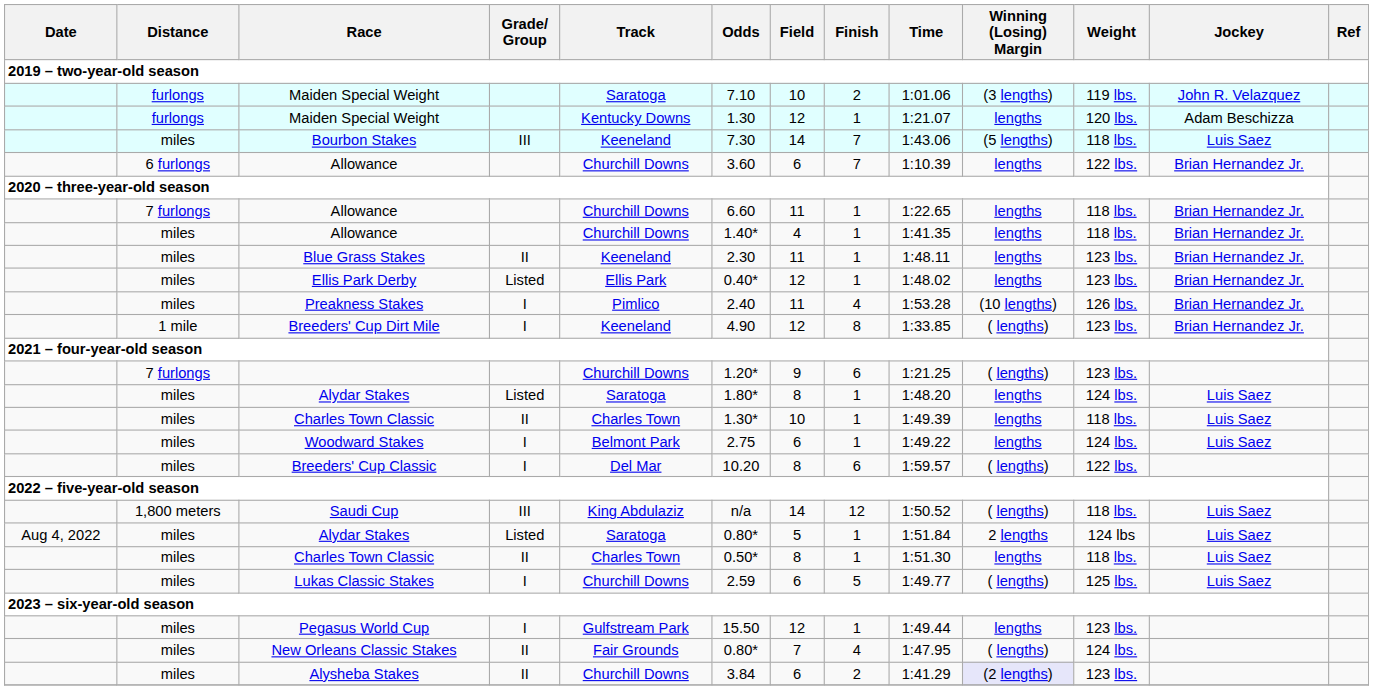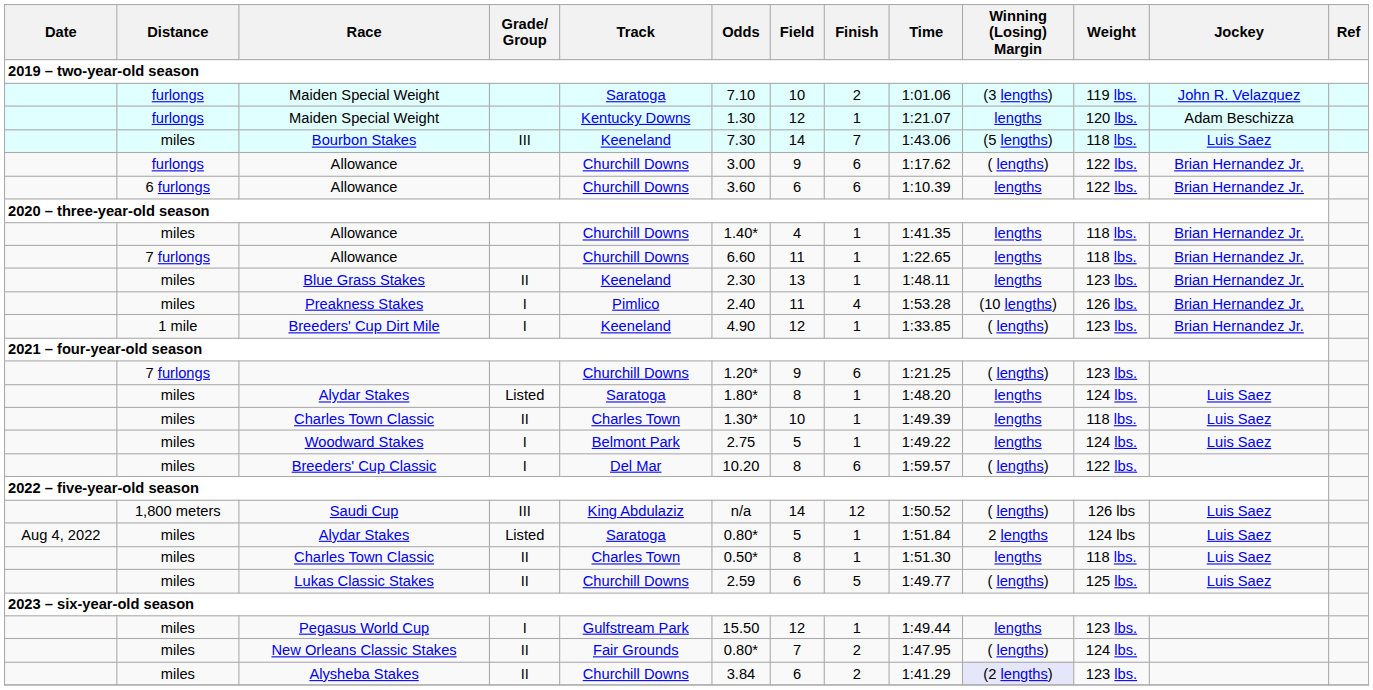+ row: furlongs | Allowance | Churchill Downs | 3.00 | 9 | 6 | 1:17.62 | ( lengths) | 122 lbs. | Brian Hernandez Jr.
6 furlongs / Allowance | Finish: 7 -> 6
rows swapped: 7 furlongs / Allowance <-> miles / Allowance
Blue Grass Stakes | Field: 11 -> 13
- row: miles | Ellis Park Derby | Listed | Ellis Park | 0.40* | 12 | 1 | 1:48.02 | lengths | 123 lbs. | Brian Hernandez Jr.
Breeders' Cup Dirt Mile | Finish: 8 -> 1
Woodward Stakes | Field: 6 -> 5
Saudi Cup | Weight: 118 lbs. -> 126 lbs
Lukas Classic Stakes | Grade/ Group: I -> II
New Orleans Classic Stakes | Finish: 4 -> 2
